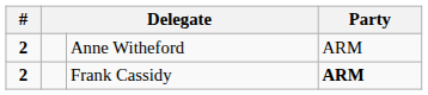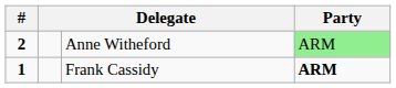Anne Witheford | Party: no background -> lightgreen background
Frank Cassidy | #: 2 -> 1
